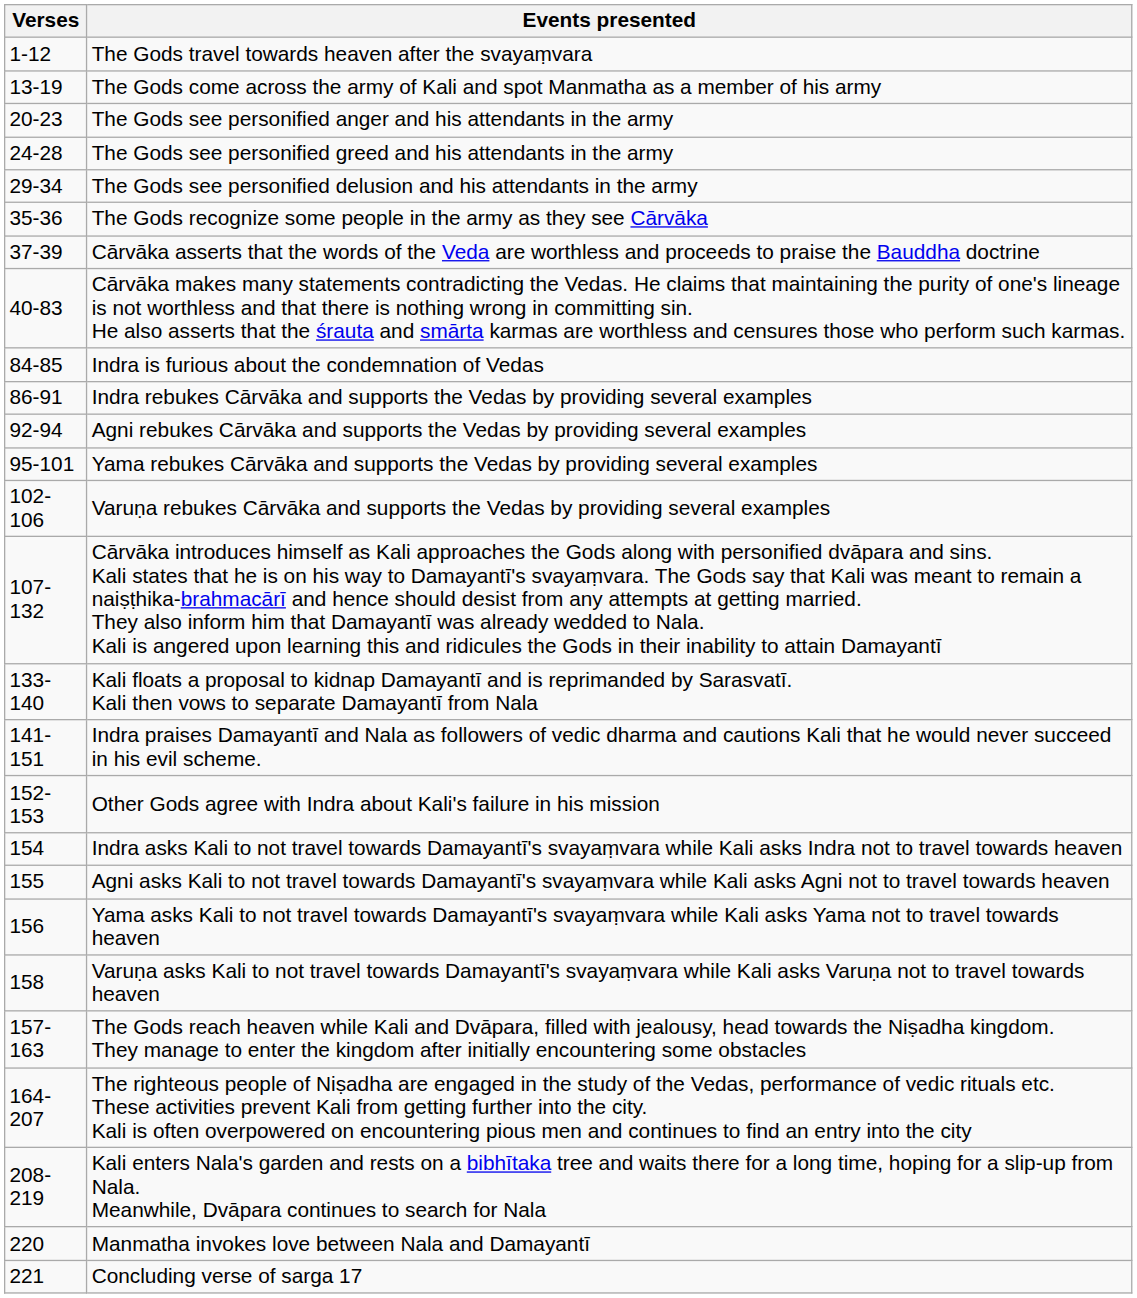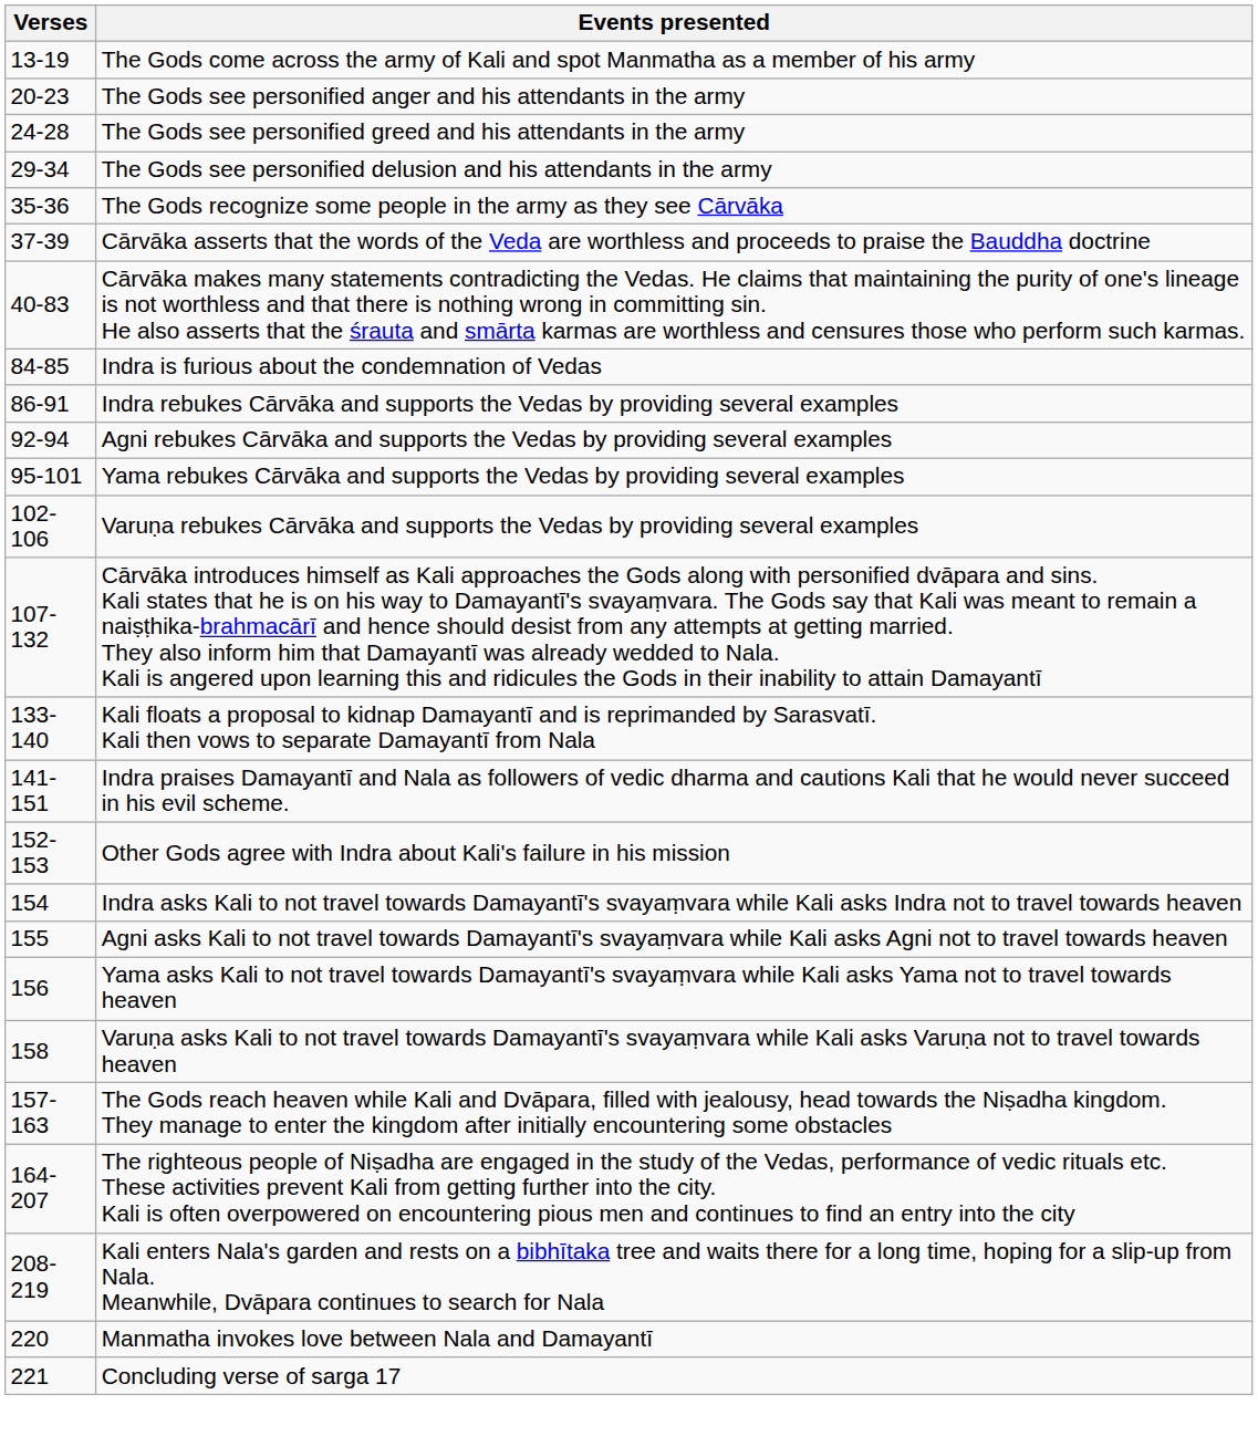- row: 1-12 | The Gods travel towards heaven after the svayaṃvara
